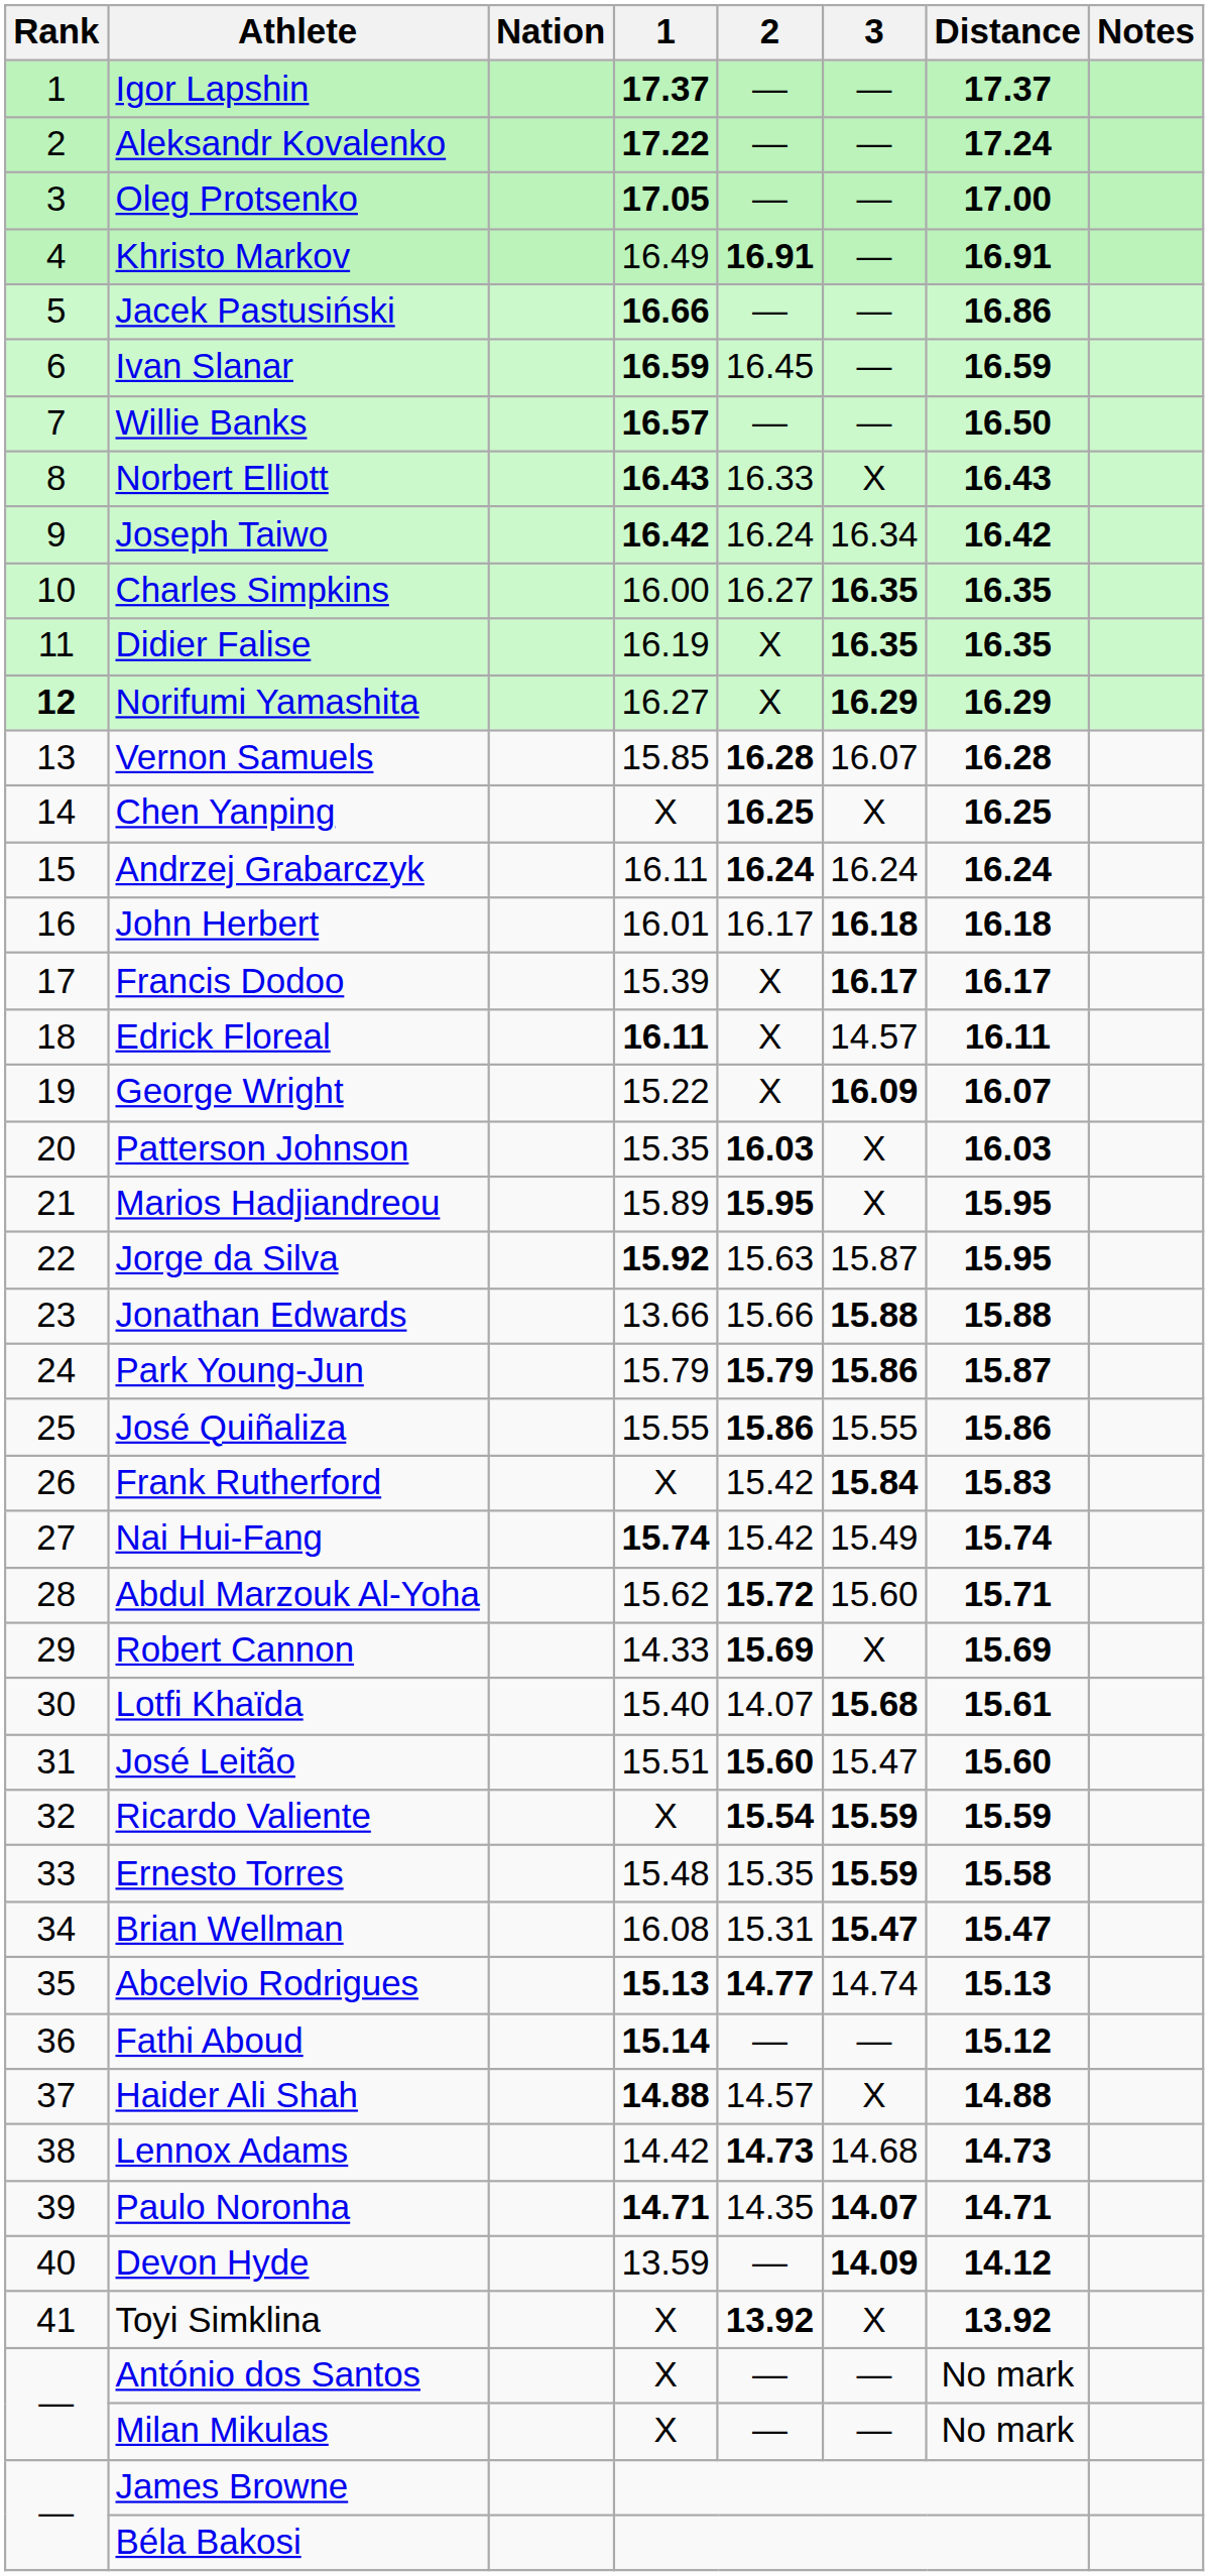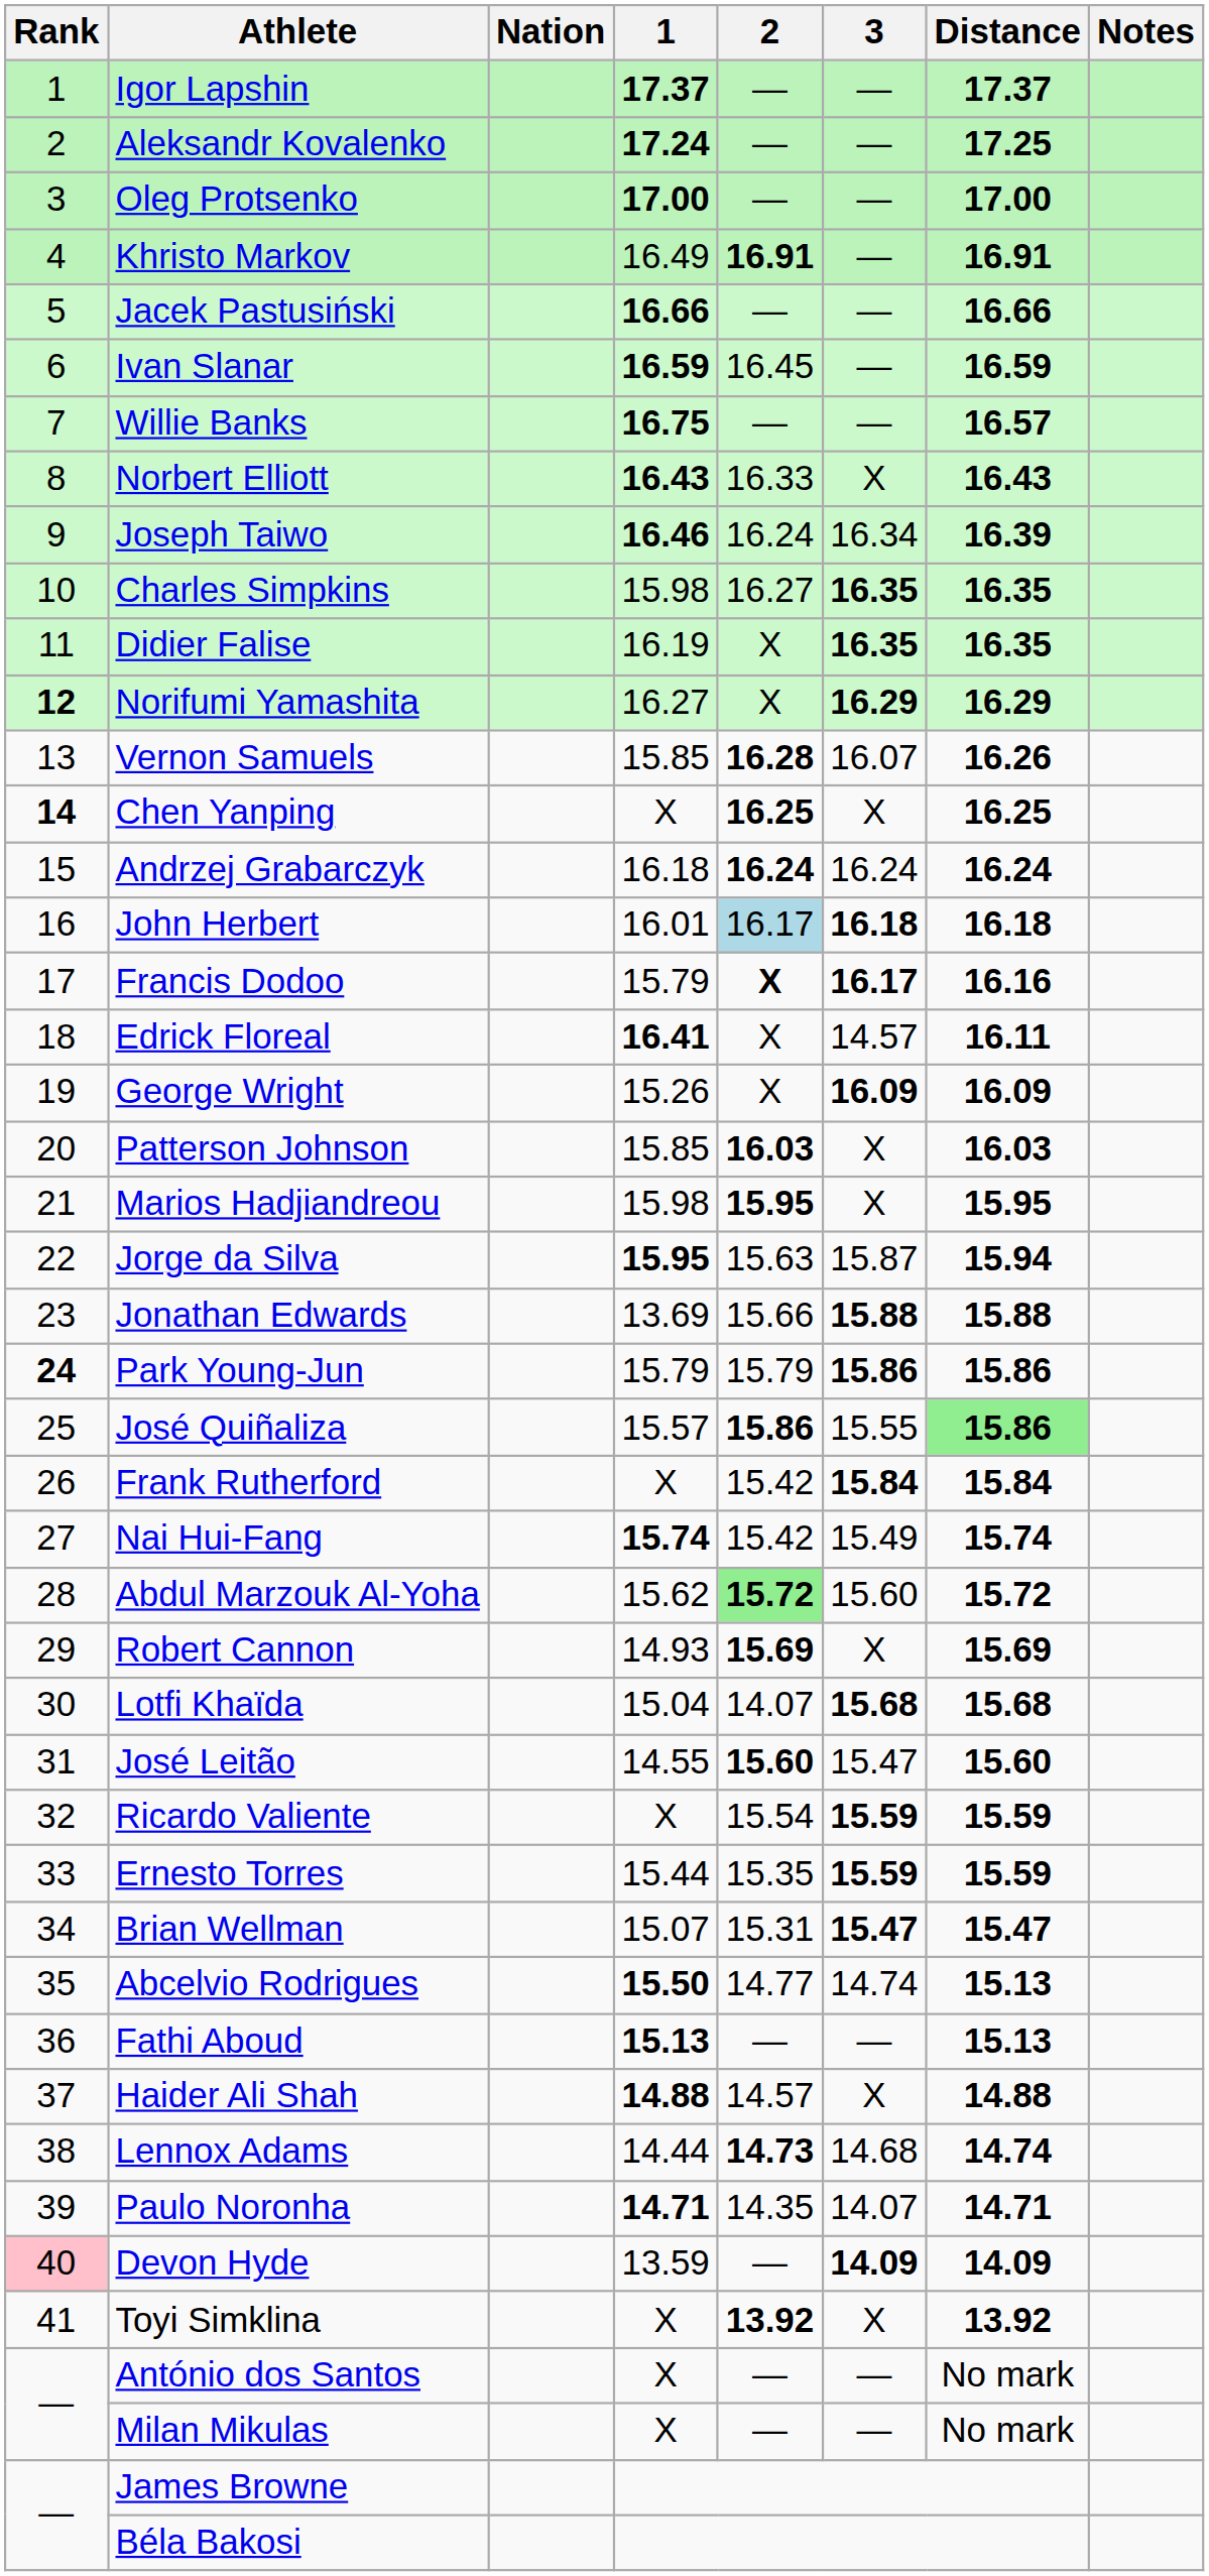Aleksandr Kovalenko | 1: 17.22 -> 17.24
Aleksandr Kovalenko | Distance: 17.24 -> 17.25
Oleg Protsenko | 1: 17.05 -> 17.00
Jacek Pastusiński | Distance: 16.86 -> 16.66
Willie Banks | 1: 16.57 -> 16.75
Willie Banks | Distance: 16.50 -> 16.57
Joseph Taiwo | 1: 16.42 -> 16.46
Joseph Taiwo | Distance: 16.42 -> 16.39
Charles Simpkins | 1: 16.00 -> 15.98
Vernon Samuels | Distance: 16.28 -> 16.26
Chen Yanping | Rank: normal -> bold
Andrzej Grabarczyk | 1: 16.11 -> 16.18
John Herbert | 2: no background -> lightblue background
Francis Dodoo | 1: 15.39 -> 15.79
Francis Dodoo | 2: normal -> bold
Francis Dodoo | Distance: 16.17 -> 16.16
Edrick Floreal | 1: 16.11 -> 16.41
George Wright | 1: 15.22 -> 15.26
George Wright | Distance: 16.07 -> 16.09
Patterson Johnson | 1: 15.35 -> 15.85
Marios Hadjiandreou | 1: 15.89 -> 15.98
Jorge da Silva | 1: 15.92 -> 15.95
Jorge da Silva | Distance: 15.95 -> 15.94
Jonathan Edwards | 1: 13.66 -> 13.69
Park Young-Jun | Rank: normal -> bold
Park Young-Jun | 2: bold -> normal
Park Young-Jun | Distance: 15.87 -> 15.86
José Quiñaliza | 1: 15.55 -> 15.57
José Quiñaliza | Distance: no background -> lightgreen background
Frank Rutherford | Distance: 15.83 -> 15.84
Abdul Marzouk Al-Yoha | 2: no background -> lightgreen background
Abdul Marzouk Al-Yoha | Distance: 15.71 -> 15.72
Robert Cannon | 1: 14.33 -> 14.93
Lotfi Khaïda | 1: 15.40 -> 15.04
Lotfi Khaïda | Distance: 15.61 -> 15.68
José Leitão | 1: 15.51 -> 14.55
Ricardo Valiente | 2: bold -> normal
Ernesto Torres | 1: 15.48 -> 15.44
Ernesto Torres | Distance: 15.58 -> 15.59
Brian Wellman | 1: 16.08 -> 15.07
Abcelvio Rodrigues | 1: 15.13 -> 15.50
Abcelvio Rodrigues | 2: bold -> normal
Fathi Aboud | 1: 15.14 -> 15.13
Fathi Aboud | Distance: 15.12 -> 15.13
Lennox Adams | 1: 14.42 -> 14.44
Lennox Adams | Distance: 14.73 -> 14.74
Paulo Noronha | 3: bold -> normal
Devon Hyde | Rank: no background -> pink background
Devon Hyde | Distance: 14.12 -> 14.09
